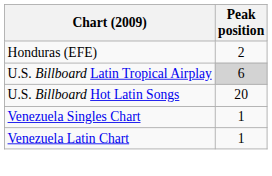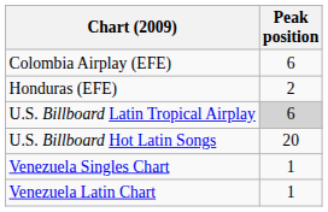+ row: Colombia Airplay (EFE) | 6
